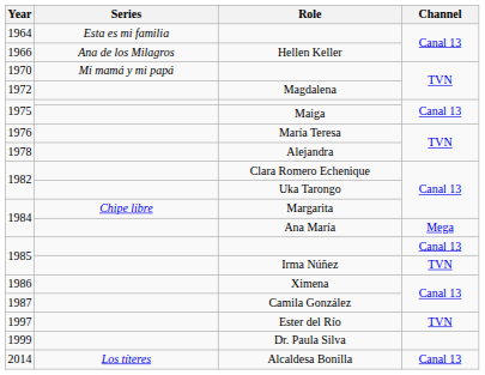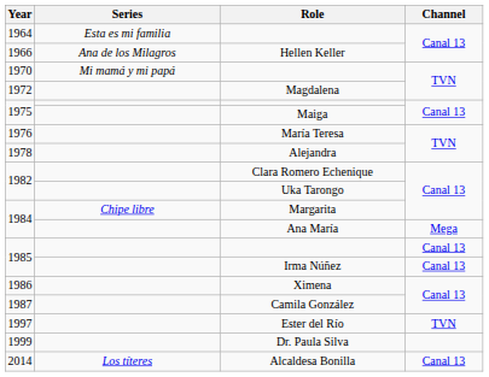Irma Núñez | Channel: TVN -> Canal 13
